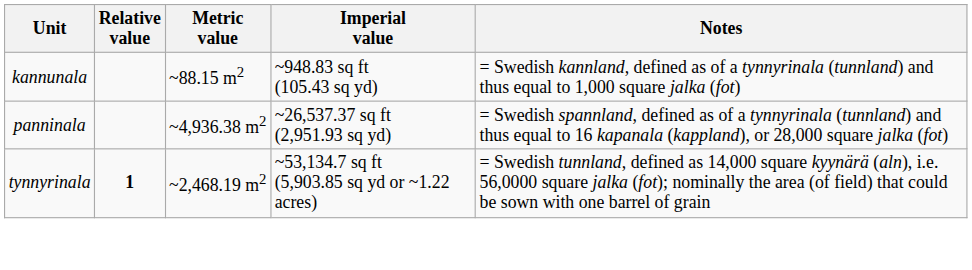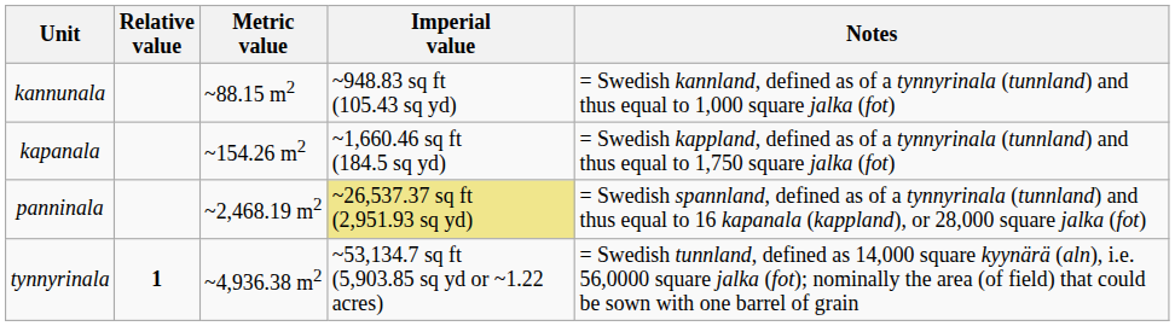+ row: kapanala | ~154.26 m2 | ~1,660.46 sq ft (184.5 sq yd) | = Swedish kappland, defined as of a tynnyrinala (tunnland) and thus equal to 1,750 square jalka (fot)
panninala | Metric value: ~4,936.38 m2 -> ~2,468.19 m2
panninala | Imperial value: no background -> khaki background
tynnyrinala | Metric value: ~2,468.19 m2 -> ~4,936.38 m2
